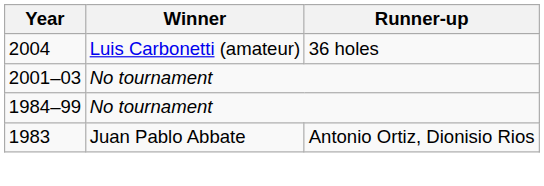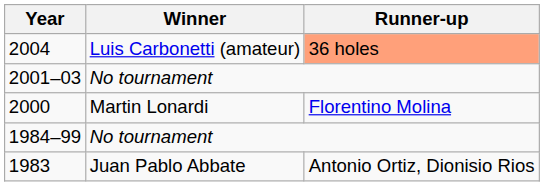2004 | Runner-up: no background -> lightsalmon background
+ row: 2000 | Martin Lonardi | Florentino Molina
